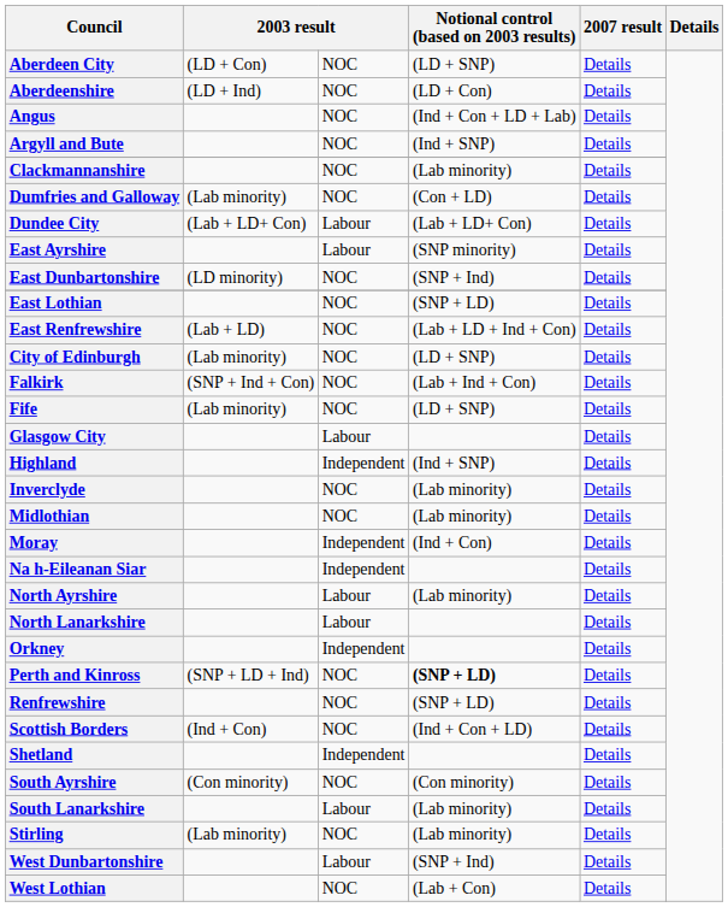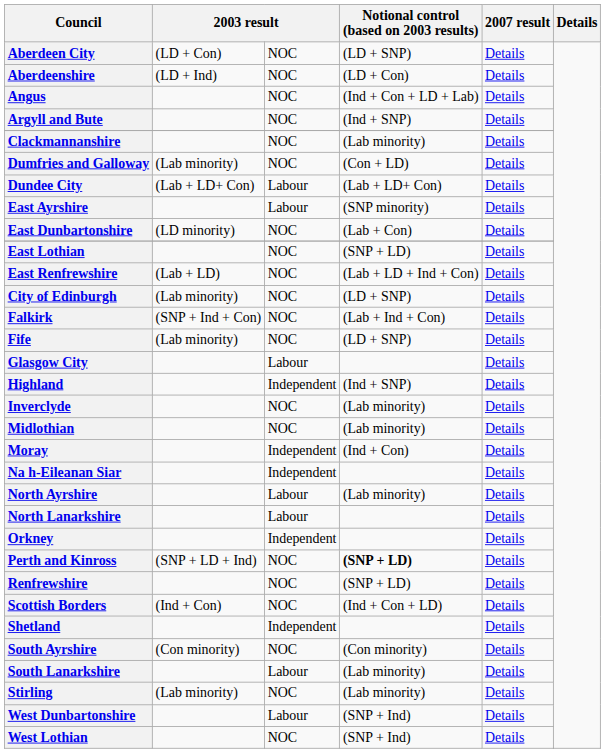East Dunbartonshire | Notional control (based on 2003 results): (SNP + Ind) -> (Lab + Con)
West Lothian | Notional control (based on 2003 results): (Lab + Con) -> (SNP + Ind)
